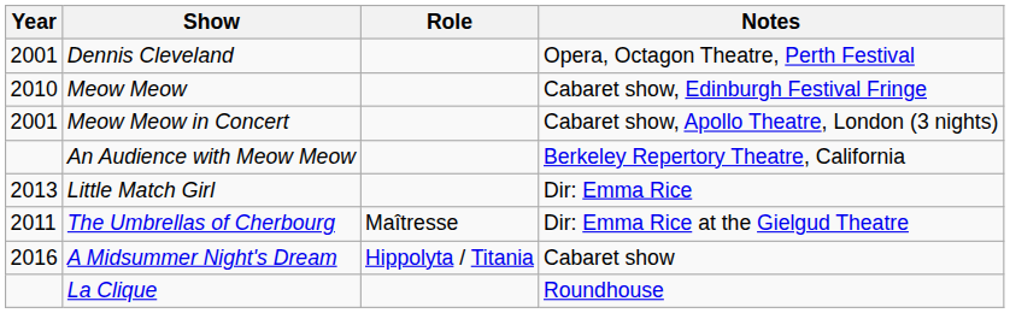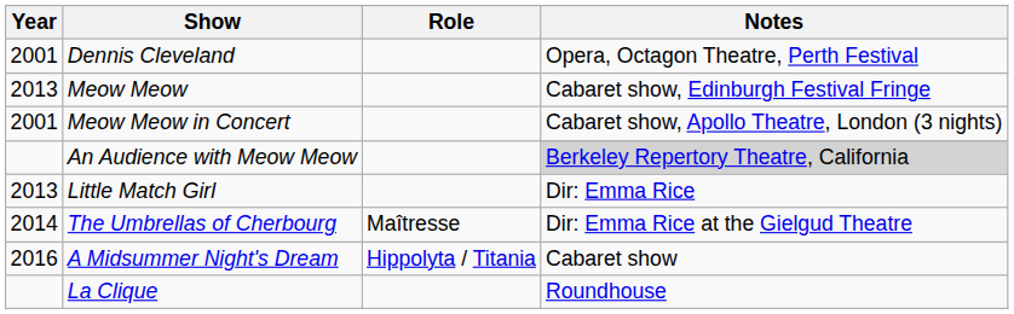Meow Meow | Year: 2010 -> 2013
An Audience with Meow Meow | Notes: no background -> lightgrey background
The Umbrellas of Cherbourg | Year: 2011 -> 2014
